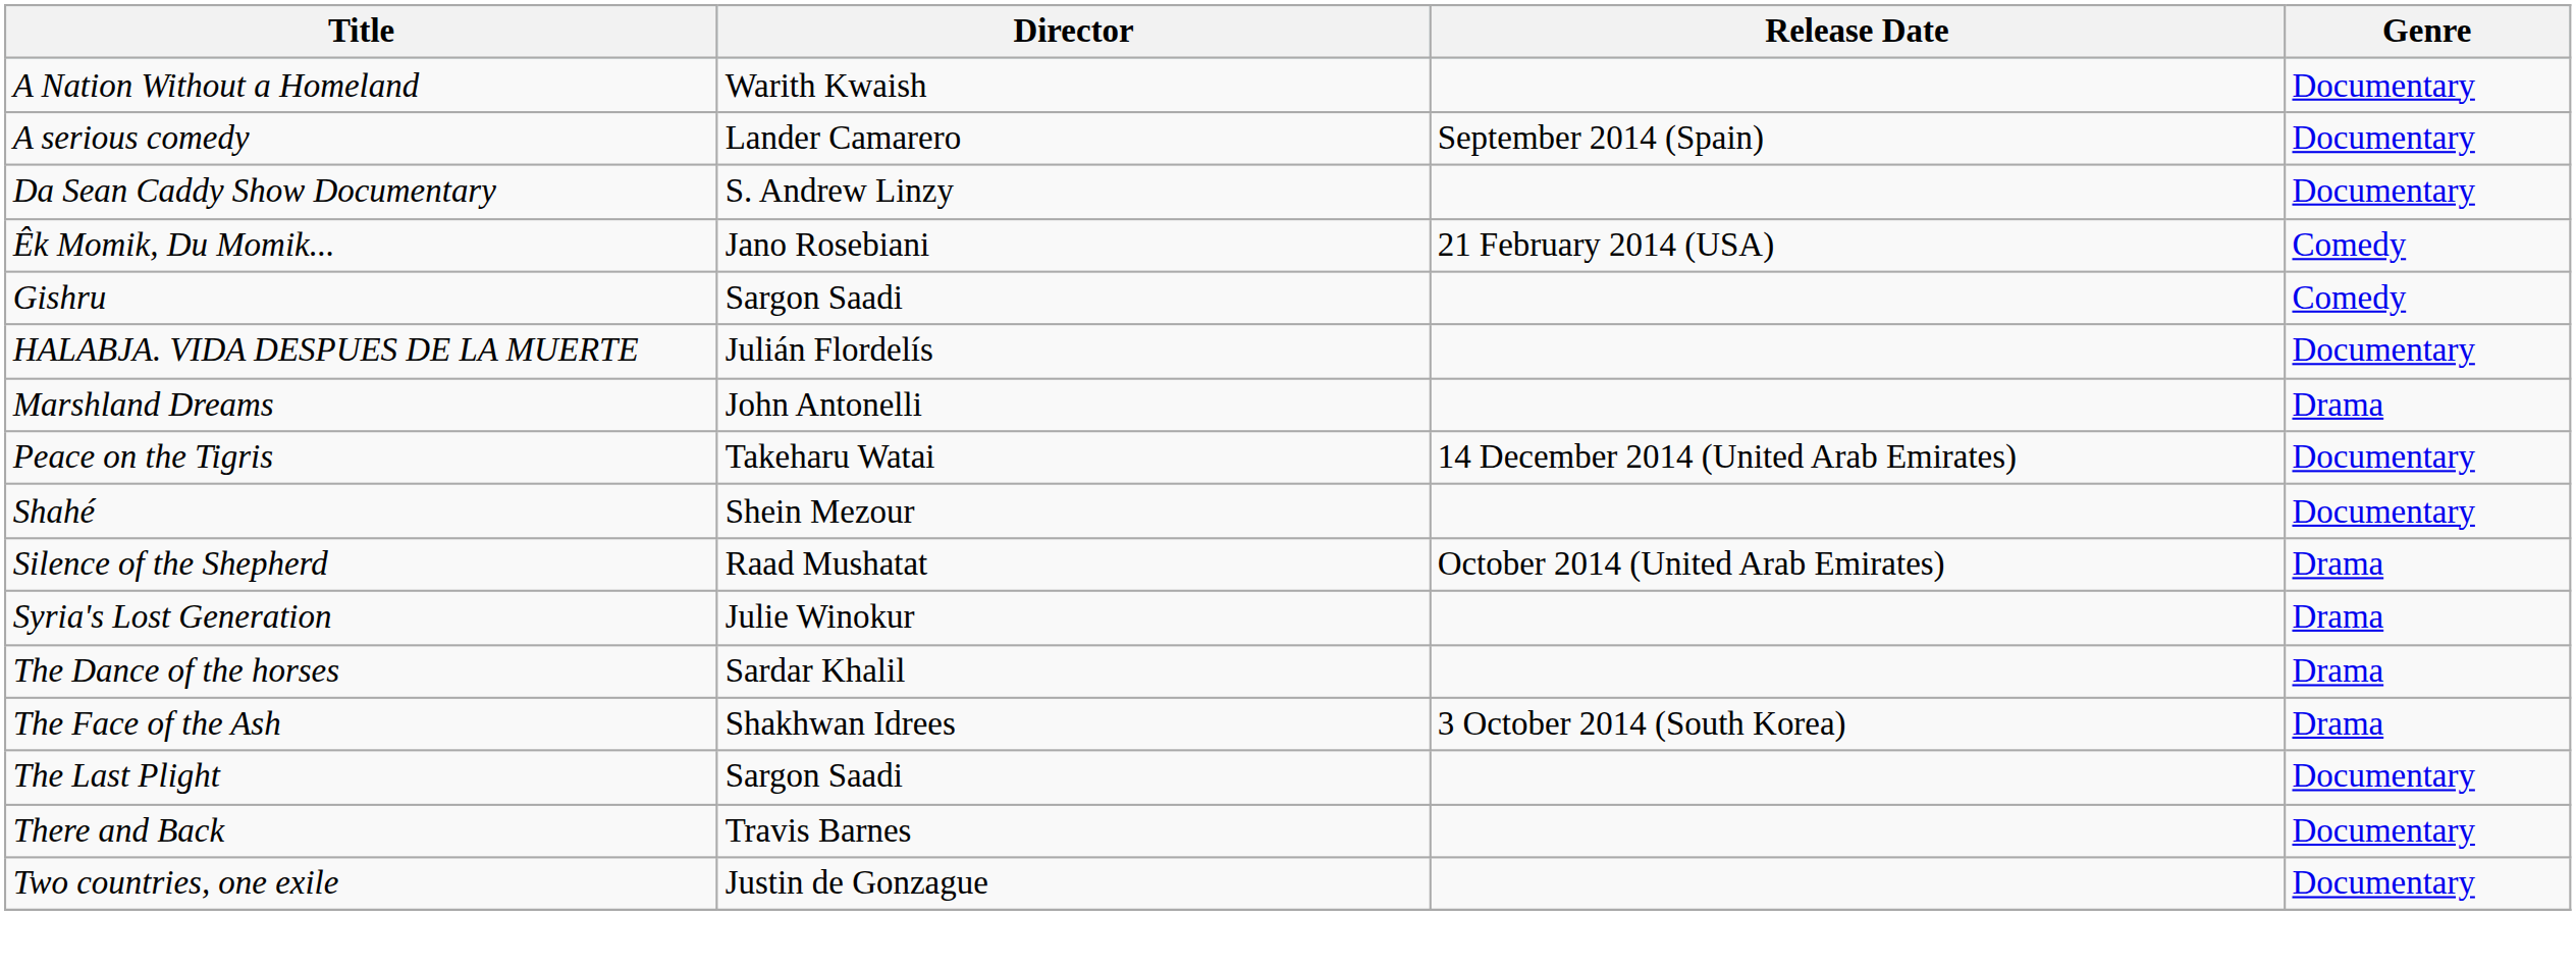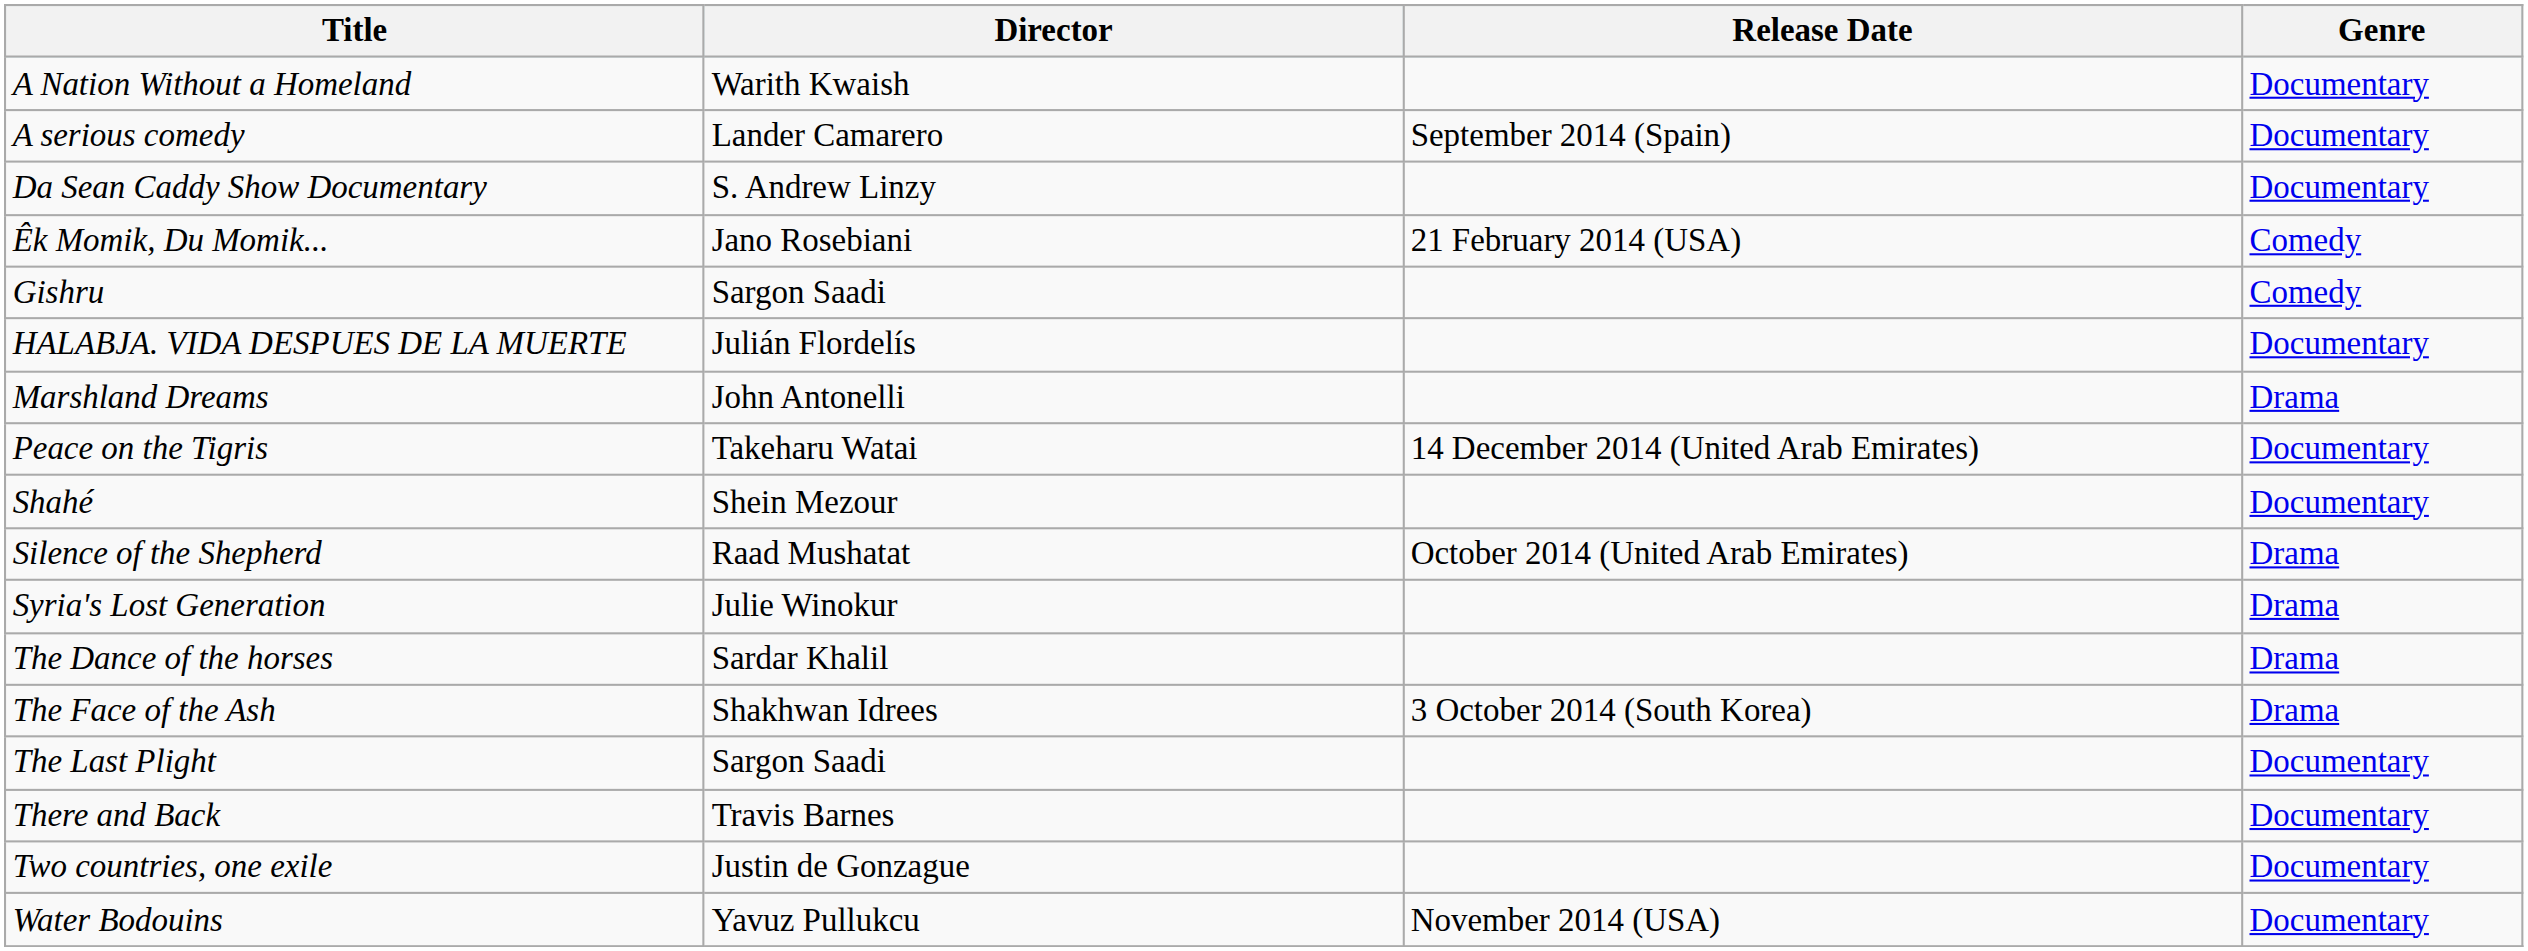+ row: Water Bodouins | Yavuz Pullukcu | November 2014 (USA) | Documentary
